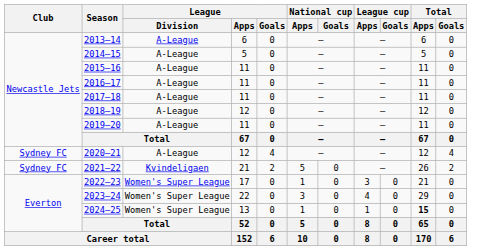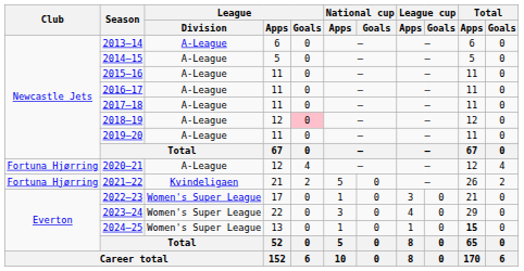2018–19 | League / Goals: no background -> pink background
2020–21 | Club: Sydney FC -> Fortuna Hjørring
2021–22 | Club: Sydney FC -> Fortuna Hjørring
